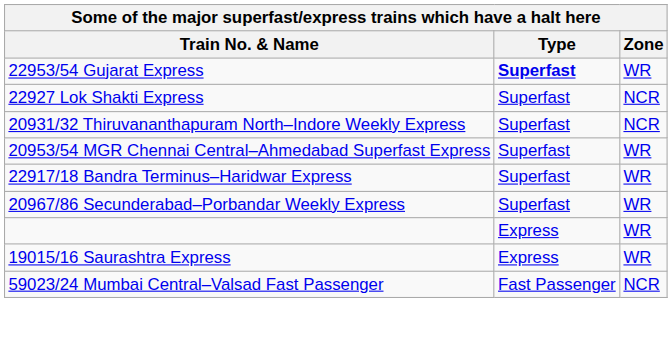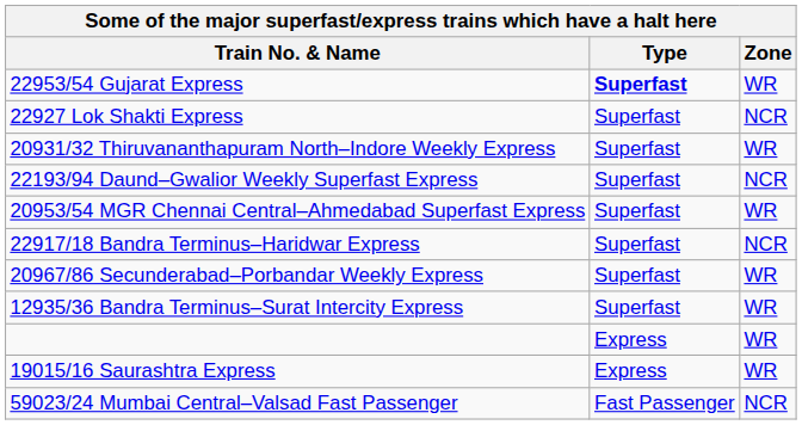20931/32 Thiruvananthapuram North–Indore Weekly Express | Zone: NCR -> WR
+ row: 22193/94 Daund–Gwalior Weekly Superfast Express | Superfast | NCR
22917/18 Bandra Terminus–Haridwar Express | Zone: WR -> NCR
+ row: 12935/36 Bandra Terminus–Surat Intercity Express | Superfast | WR
